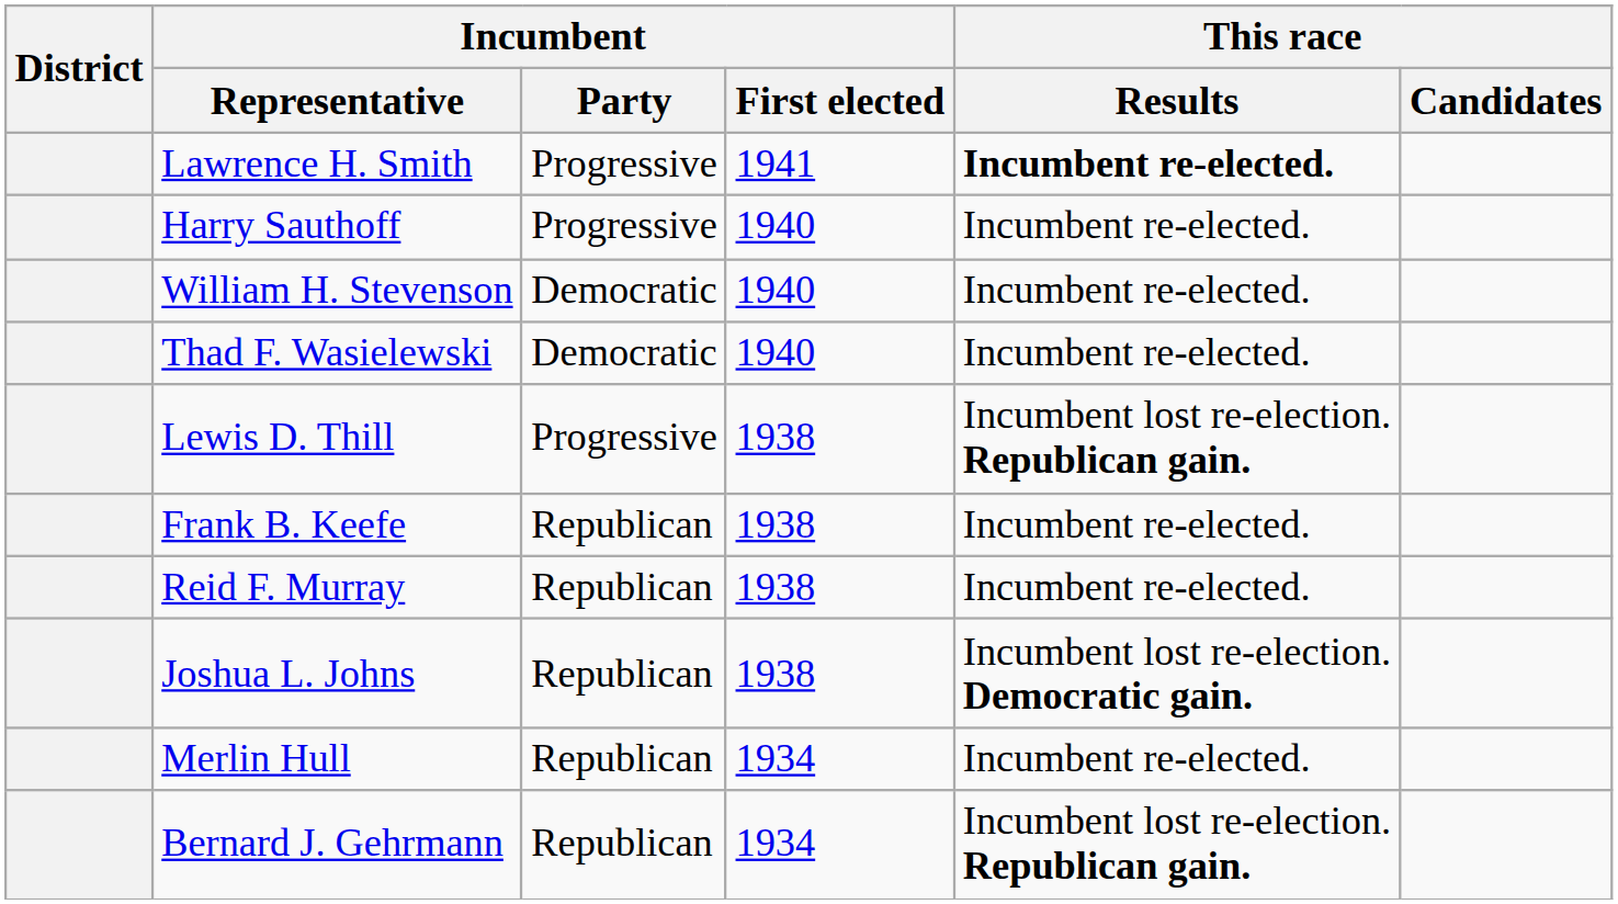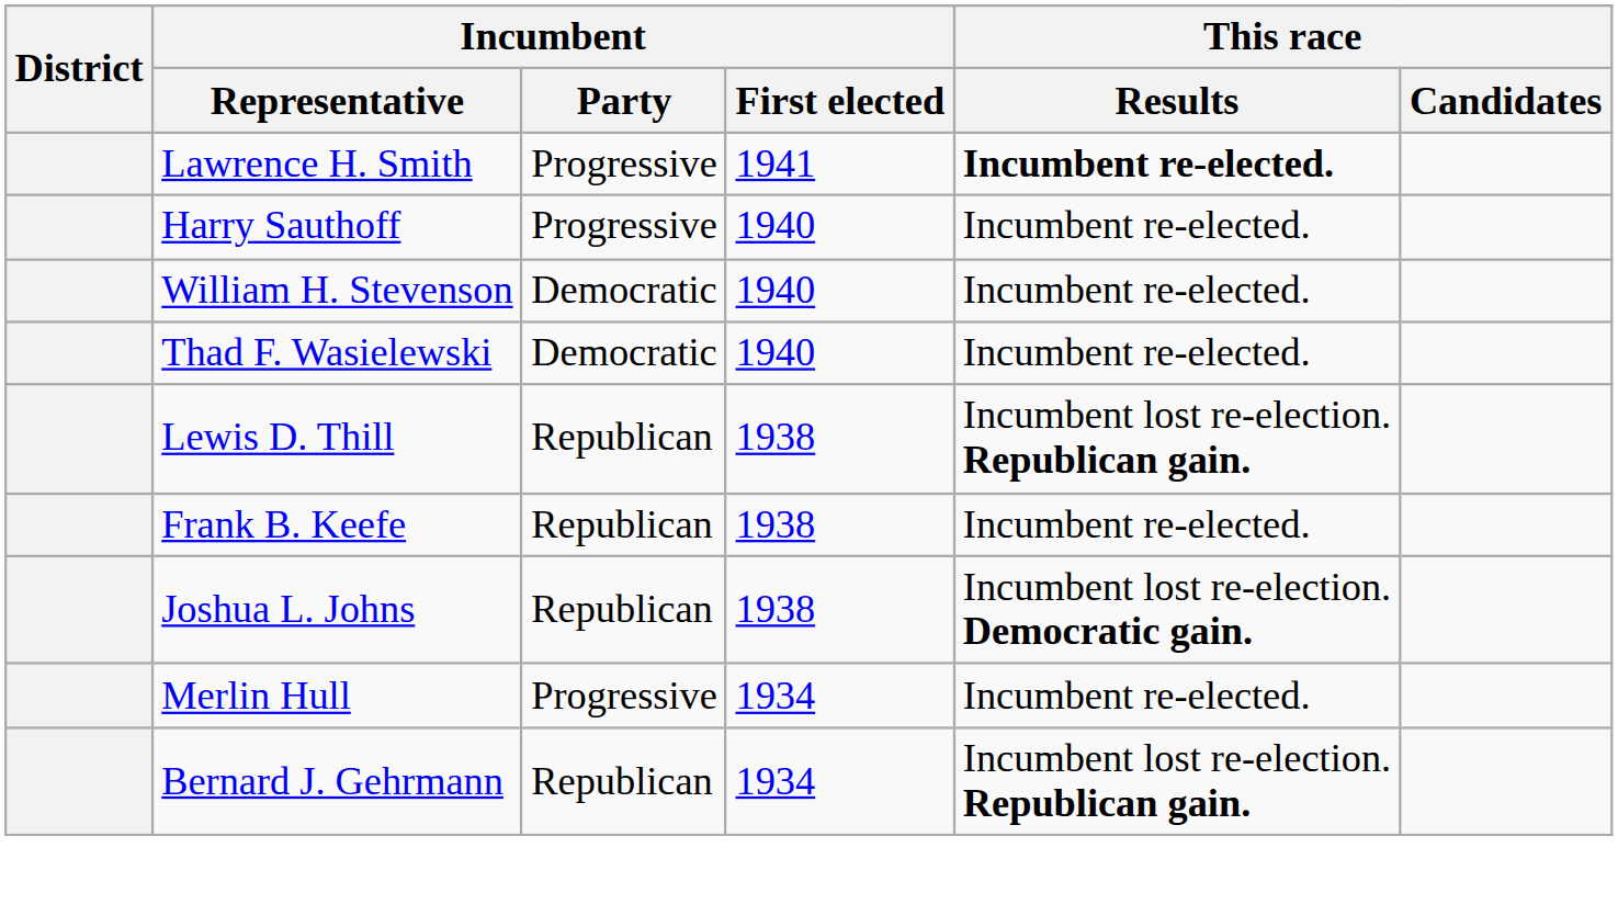Lewis D. Thill | Incumbent / Party: Progressive -> Republican
- row: Reid F. Murray | Republican | 1938 | Incumbent re-elected.
Merlin Hull | Incumbent / Party: Republican -> Progressive
